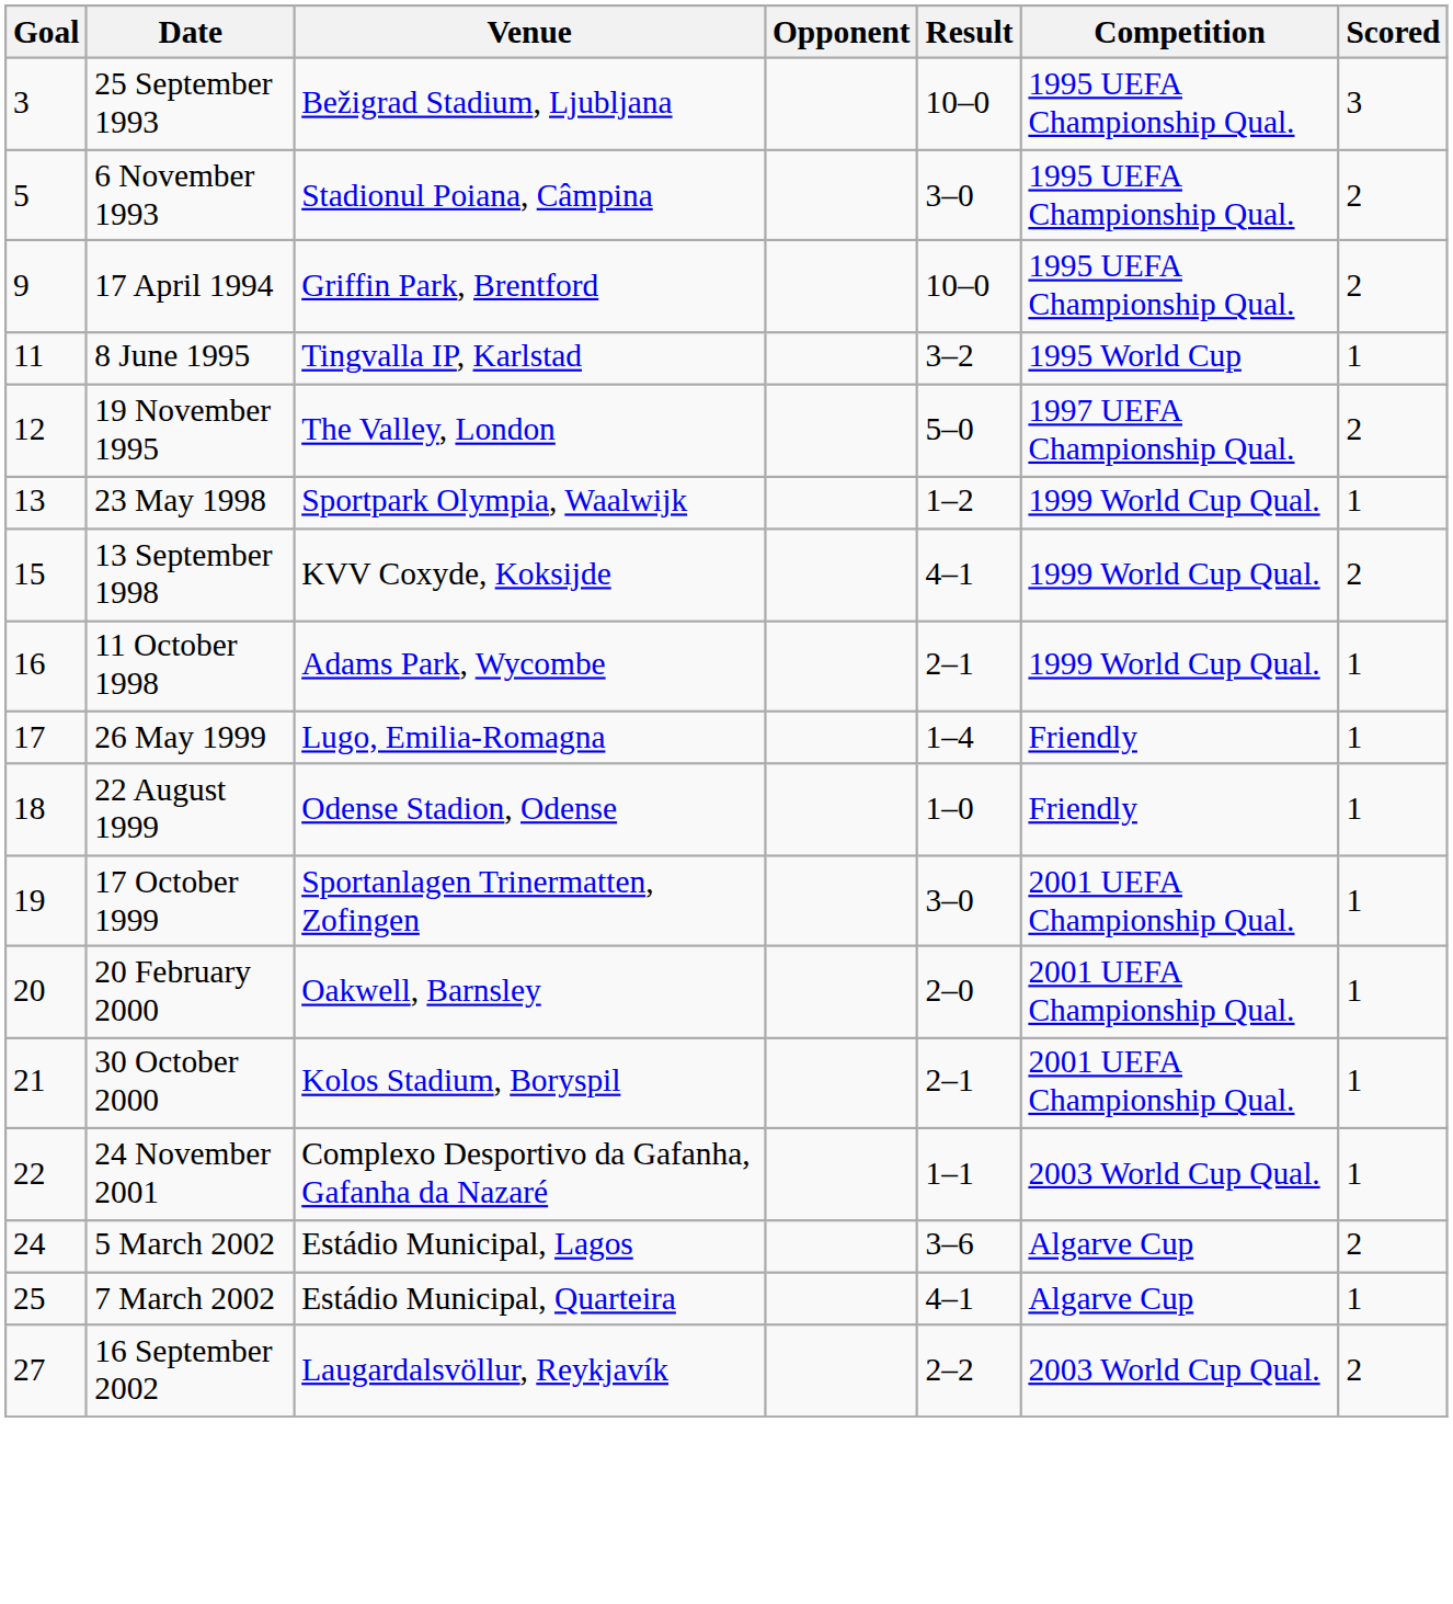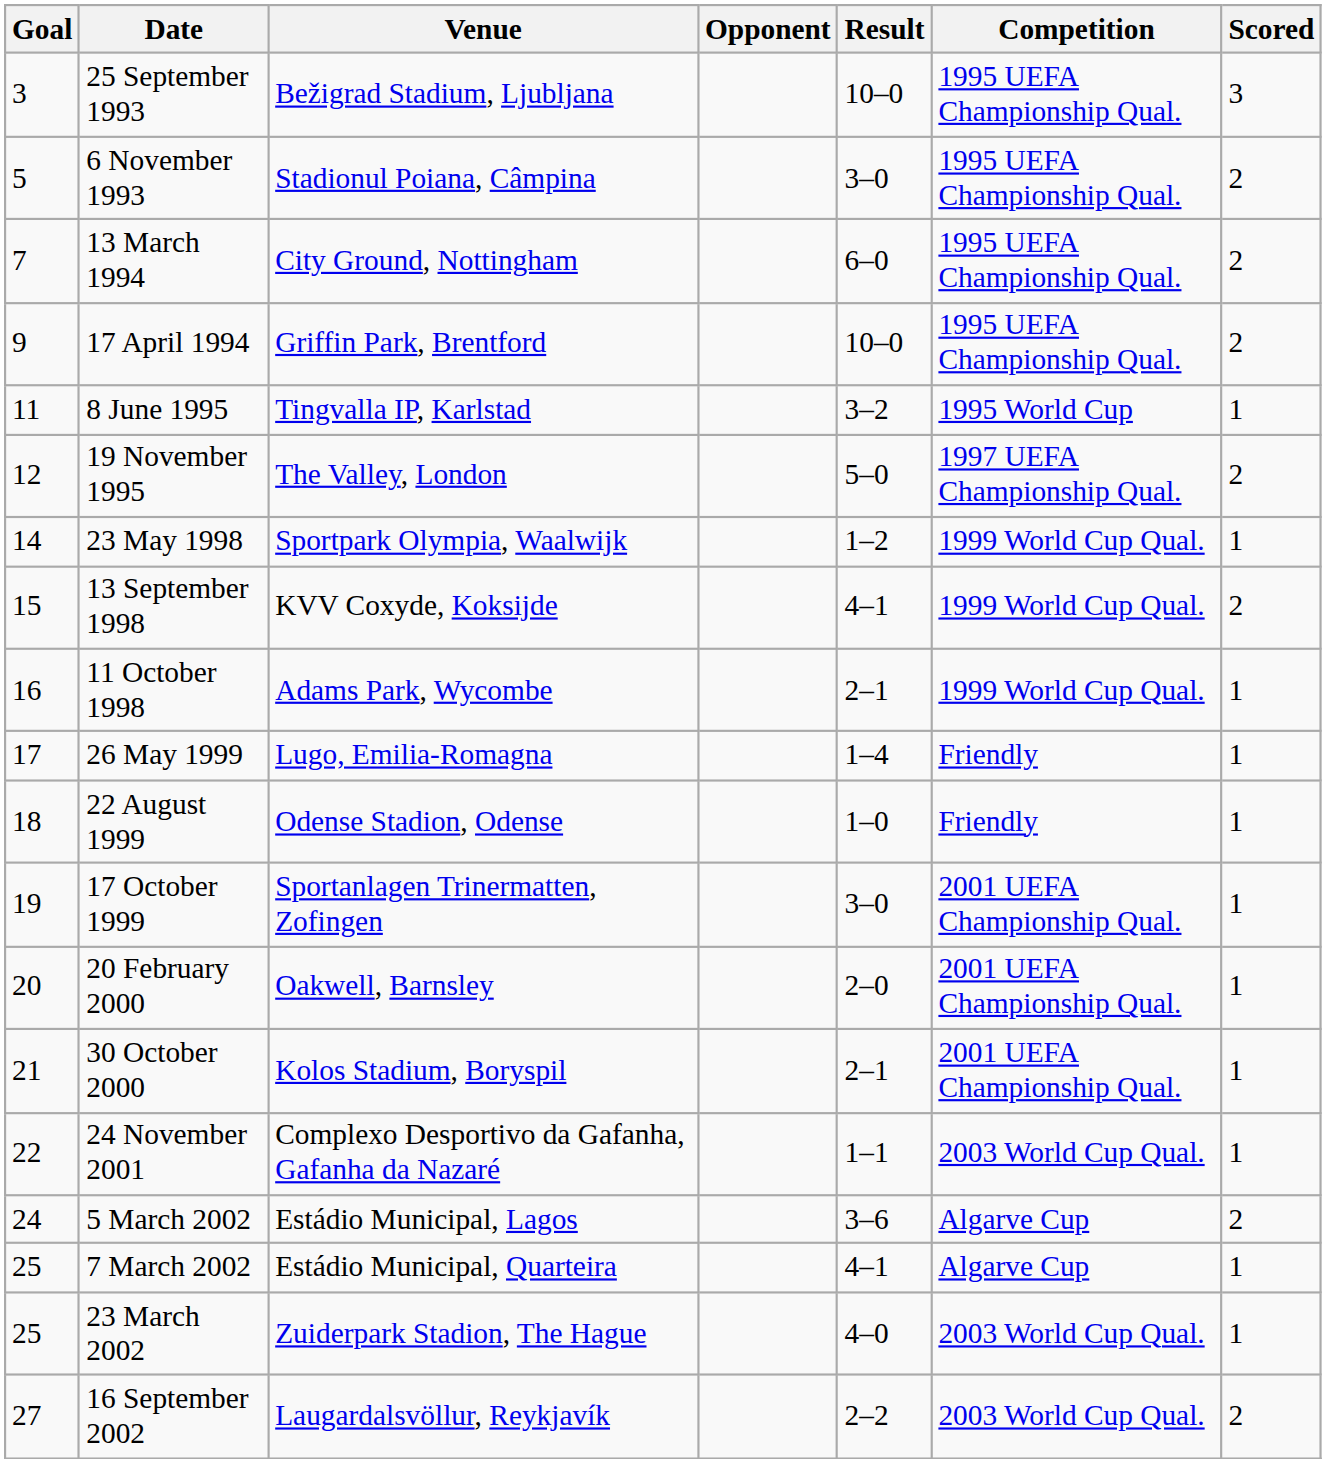+ row: 7 | 13 March 1994 | City Ground, Nottingham | 6–0 | 1995 UEFA Championship Qual. | 2
23 May 1998 | Goal: 13 -> 14
+ row: 25 | 23 March 2002 | Zuiderpark Stadion, The Hague | 4–0 | 2003 World Cup Qual. | 1
